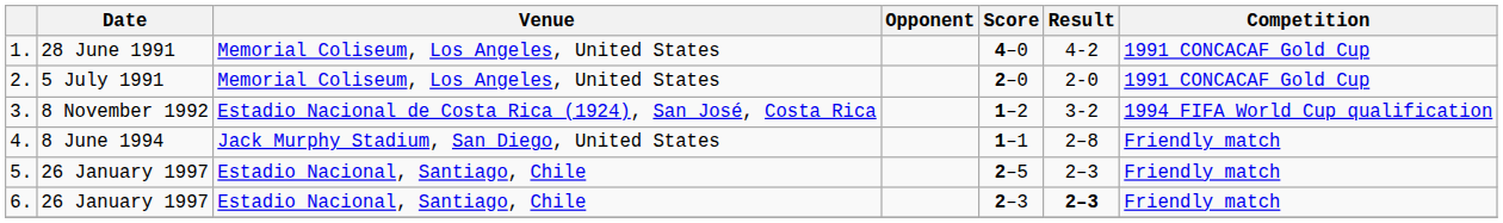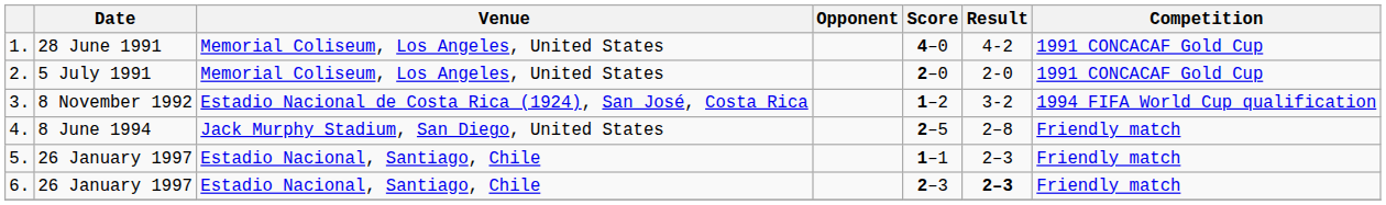4. | Score: 1–1 -> 2–5
5. | Score: 2–5 -> 1–1
